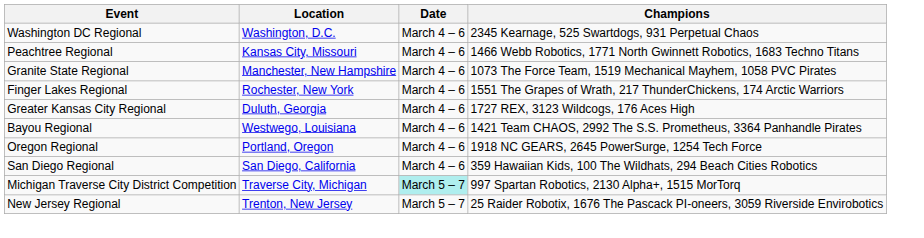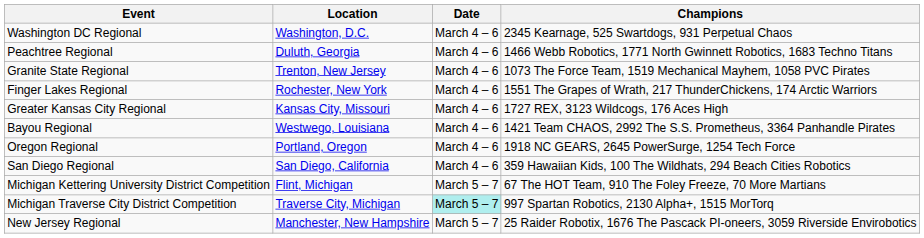Peachtree Regional | Location: Kansas City, Missouri -> Duluth, Georgia
Granite State Regional | Location: Manchester, New Hampshire -> Trenton, New Jersey
Greater Kansas City Regional | Location: Duluth, Georgia -> Kansas City, Missouri
+ row: Michigan Kettering University District Competition | Flint, Michigan | March 5 – 7 | 67 The HOT Team, 910 The Foley Freeze, 70 More Martians
New Jersey Regional | Location: Trenton, New Jersey -> Manchester, New Hampshire
